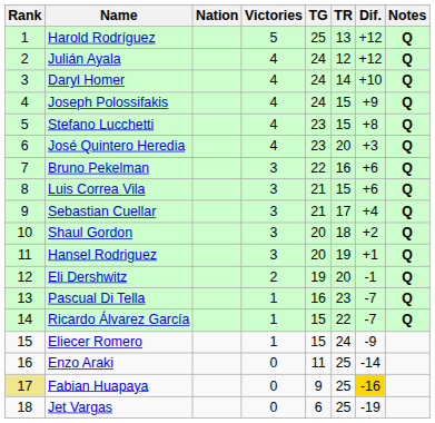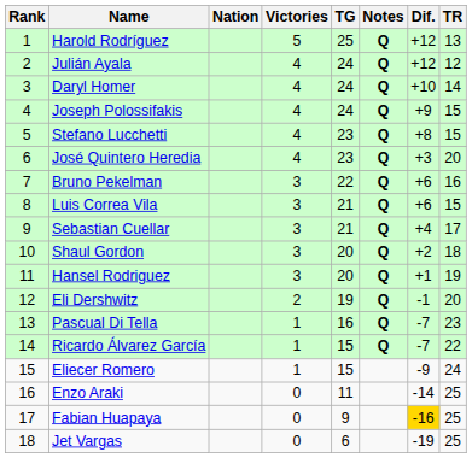columns swapped: TR <-> Notes
Fabian Huapaya | Rank: khaki background -> no background
